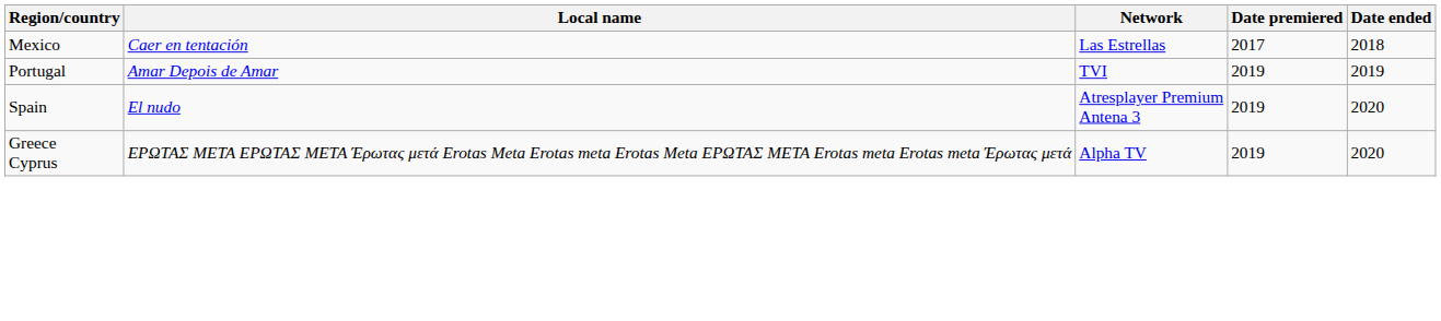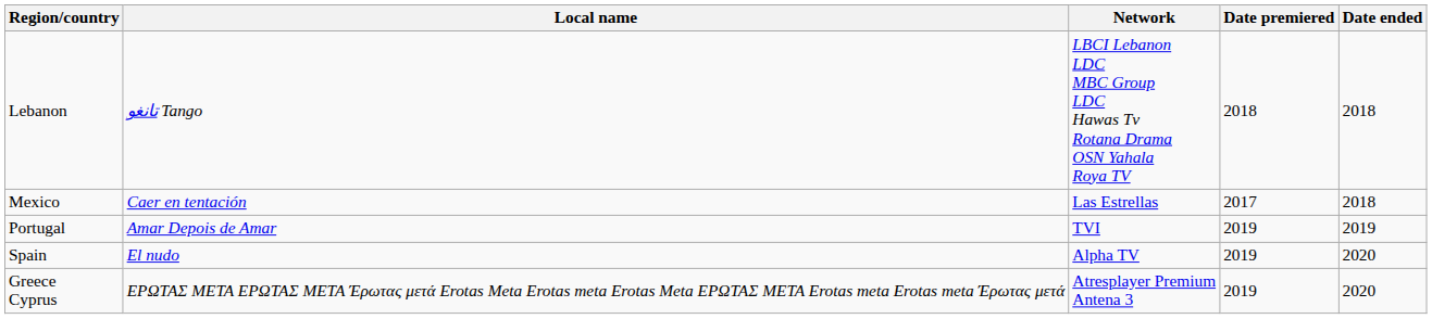+ row: Lebanon | تانغو Tango | LBCI Lebanon LDC MBC Group LDC Hawas Tv Rotana Drama OSN Yahala Roya TV | 2018 | 2018
Spain | Network: Atresplayer Premium Antena 3 -> Alpha TV
Greece Cyprus | Network: Alpha TV -> Atresplayer Premium Antena 3
